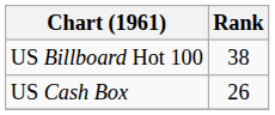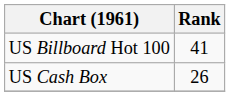US Billboard Hot 100 | Rank: 38 -> 41
